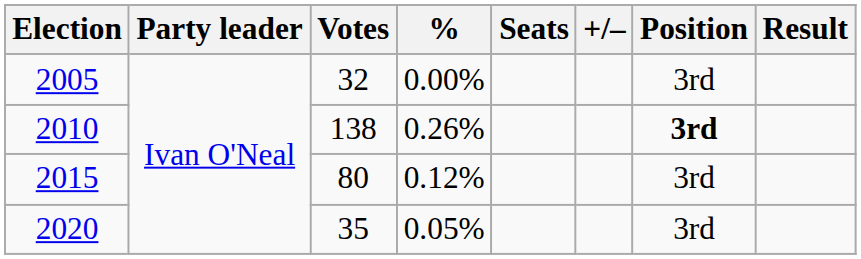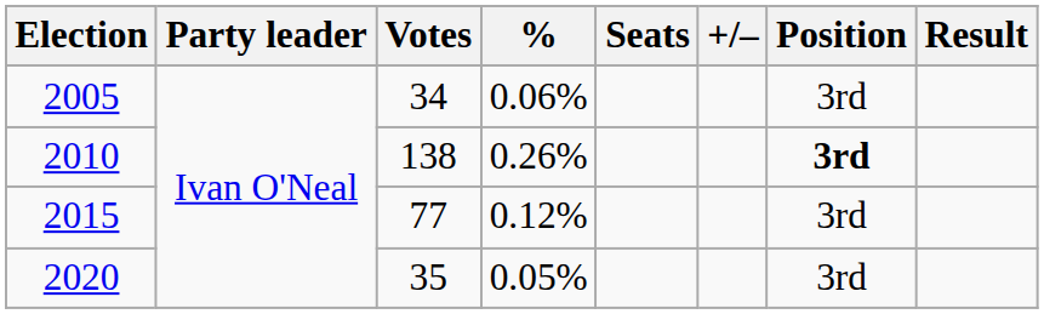2005 | Votes: 32 -> 34
2005 | %: 0.00% -> 0.06%
2015 | Votes: 80 -> 77
